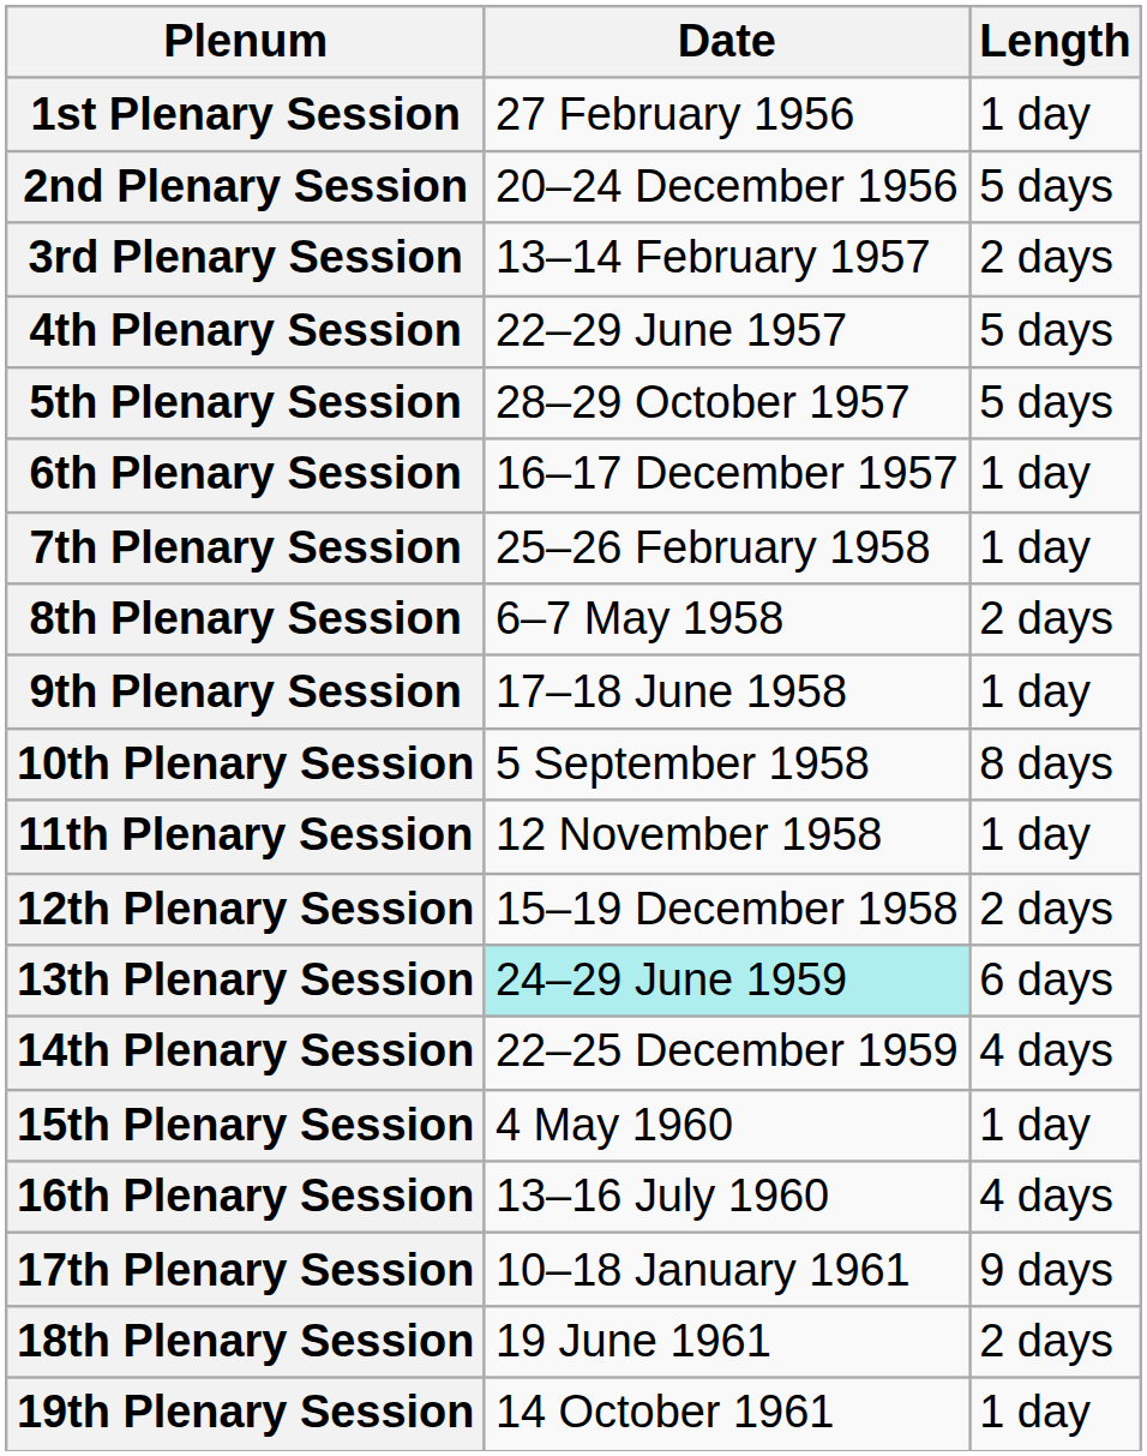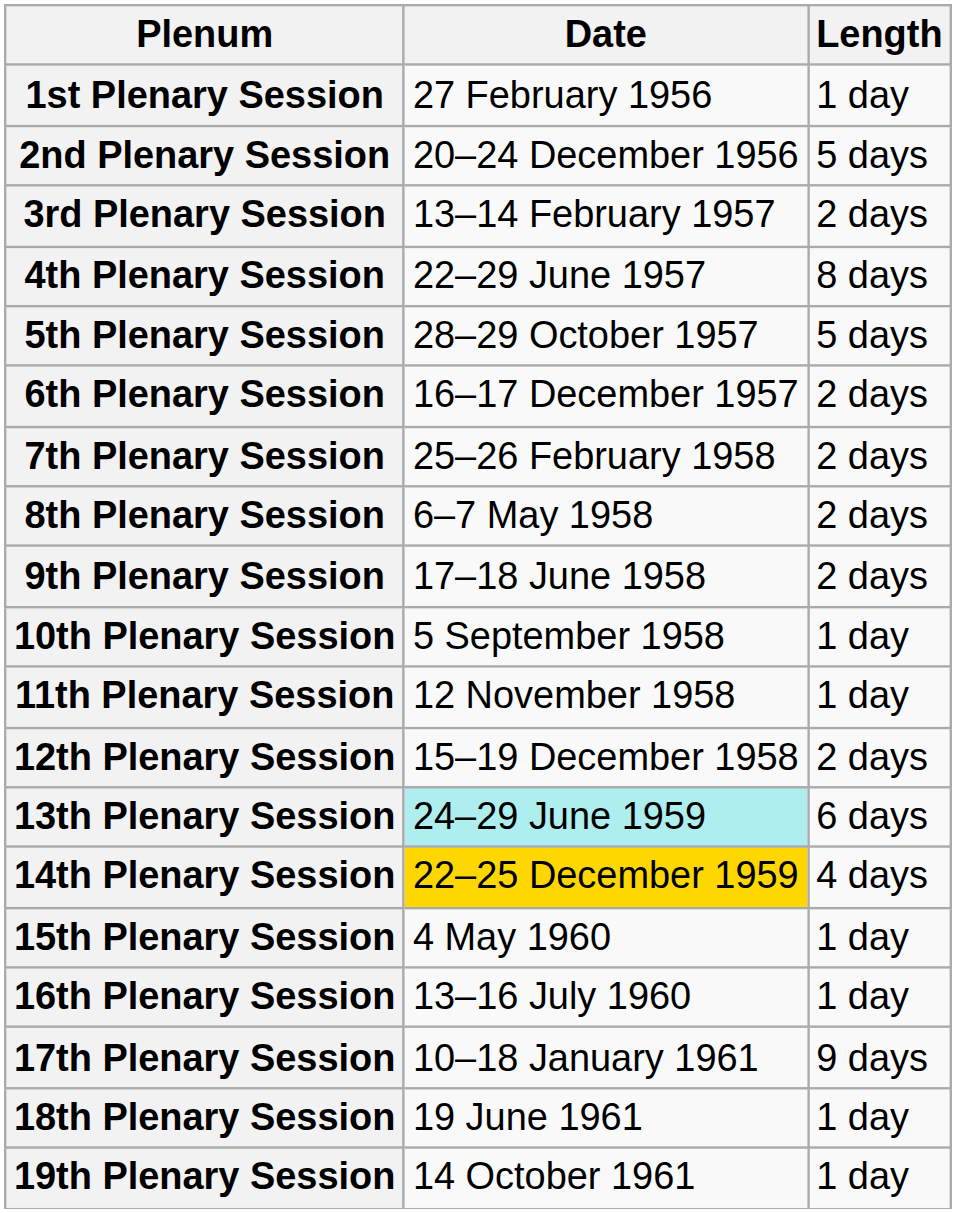4th Plenary Session | Length: 5 days -> 8 days
6th Plenary Session | Length: 1 day -> 2 days
7th Plenary Session | Length: 1 day -> 2 days
9th Plenary Session | Length: 1 day -> 2 days
10th Plenary Session | Length: 8 days -> 1 day
14th Plenary Session | Date: no background -> gold background
16th Plenary Session | Length: 4 days -> 1 day
18th Plenary Session | Length: 2 days -> 1 day
